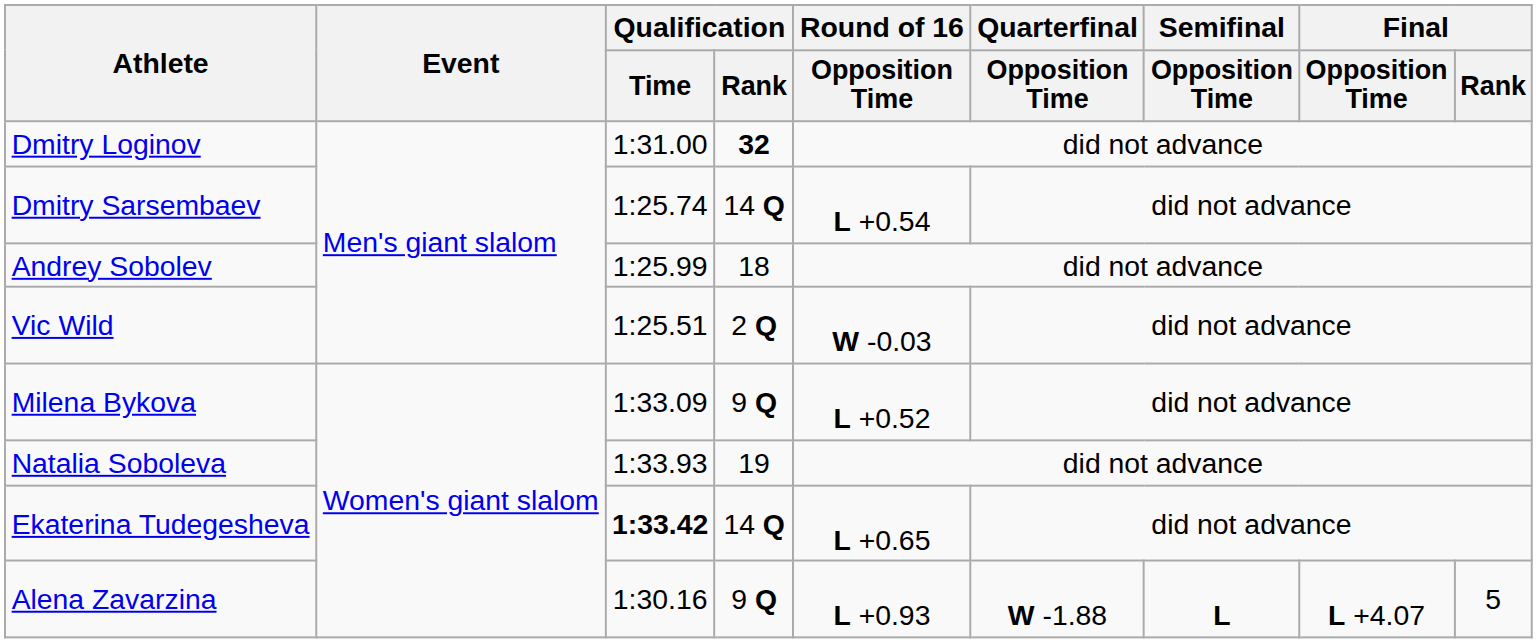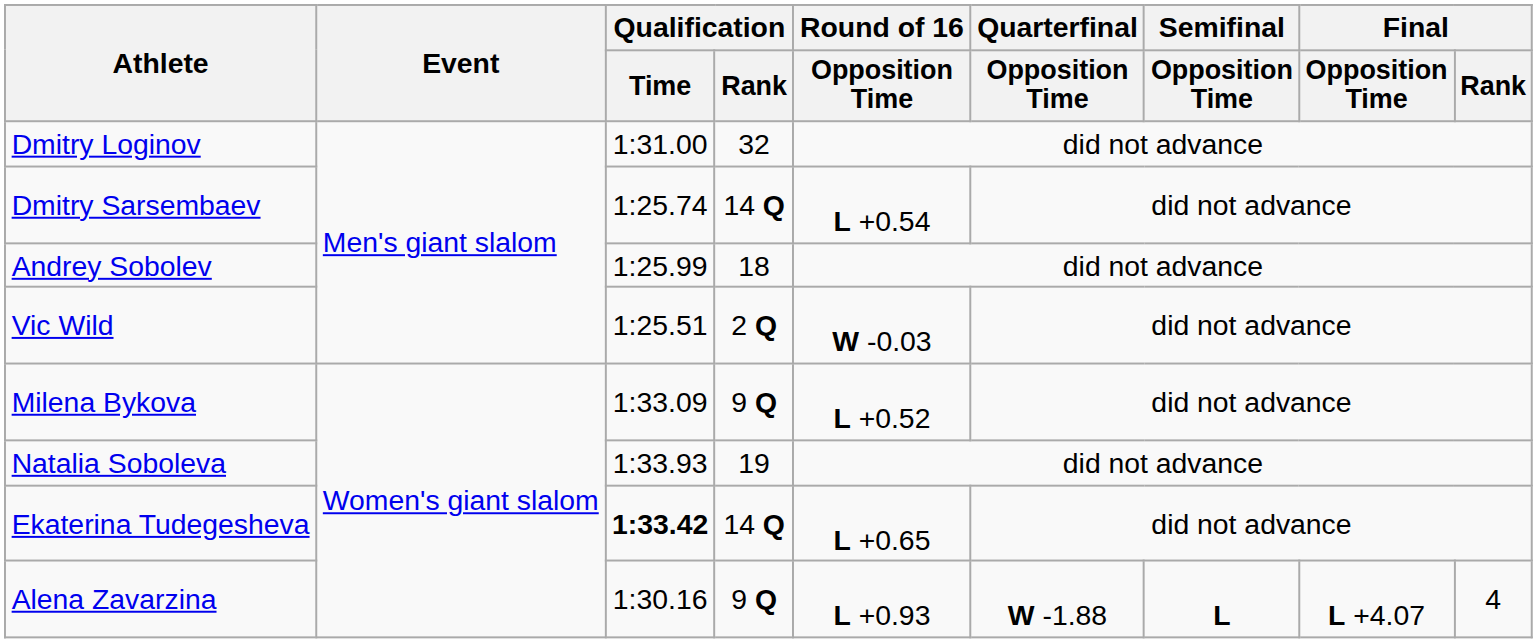Dmitry Loginov | Qualification / Rank: bold -> normal
Alena Zavarzina | Final / Rank: 5 -> 4
